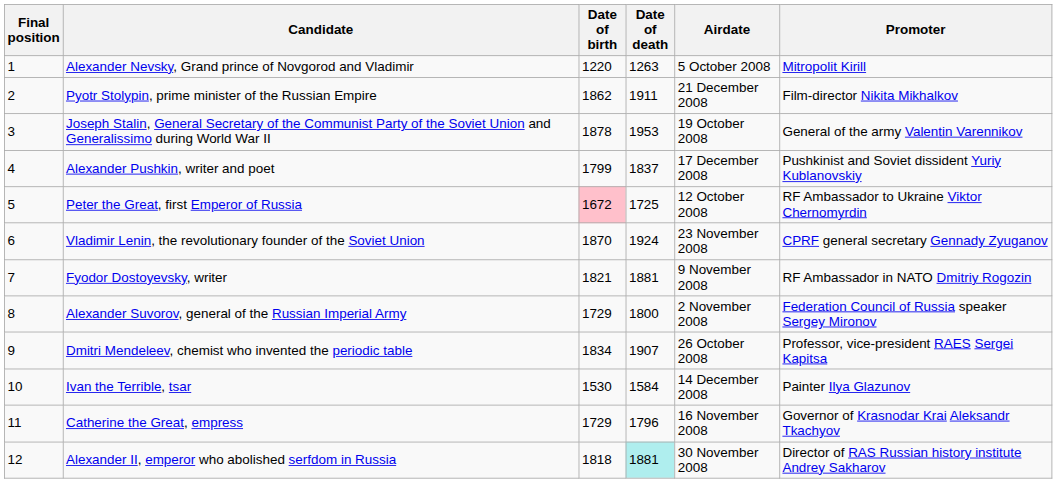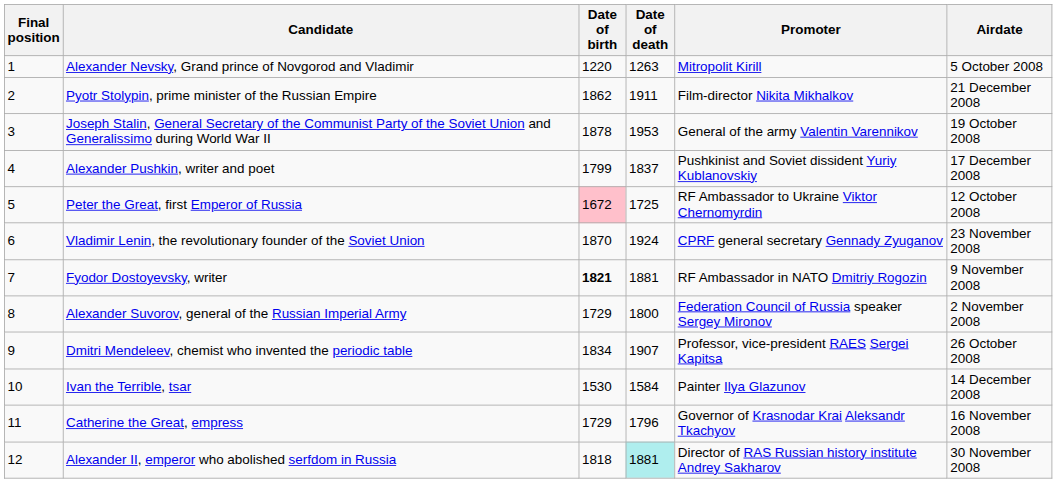columns swapped: Promoter <-> Airdate
Fyodor Dostoyevsky, writer | Date of birth: normal -> bold
